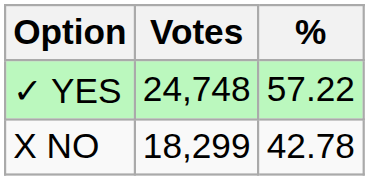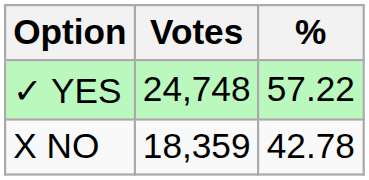X NO | Votes: 18,299 -> 18,359
